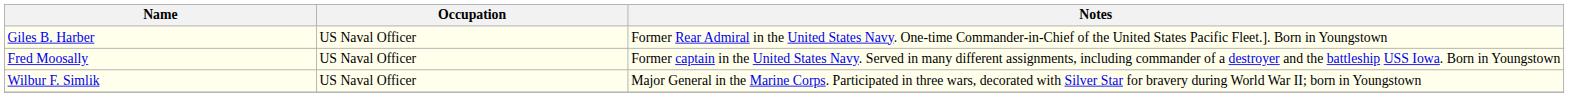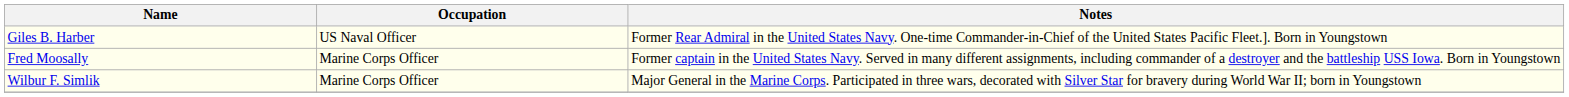Fred Moosally | Occupation: US Naval Officer -> Marine Corps Officer
Wilbur F. Simlik | Occupation: US Naval Officer -> Marine Corps Officer
